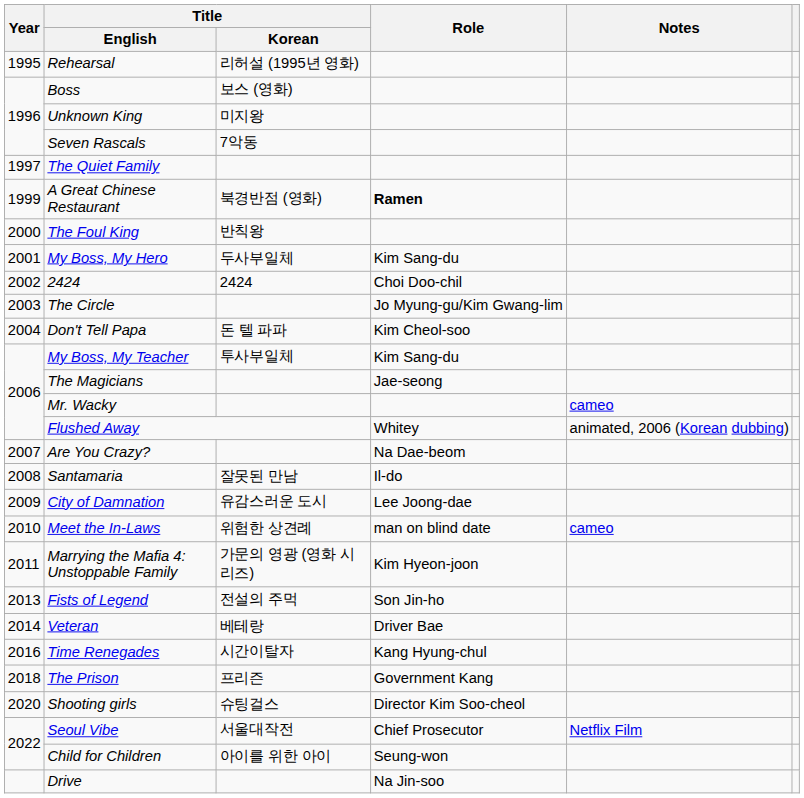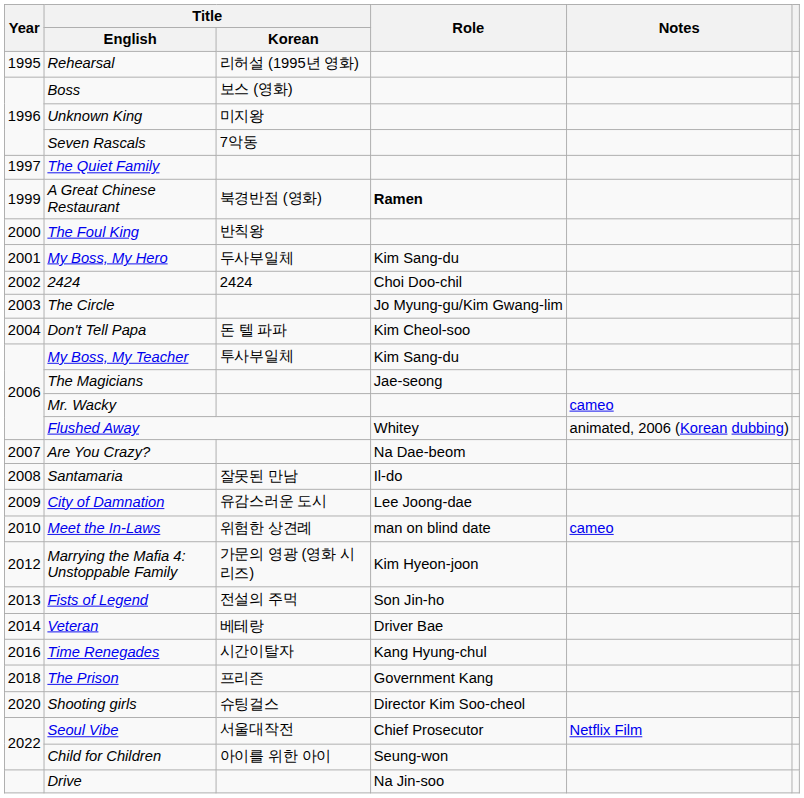Marrying the Mafia 4: Unstoppable Family | Year: 2011 -> 2012
